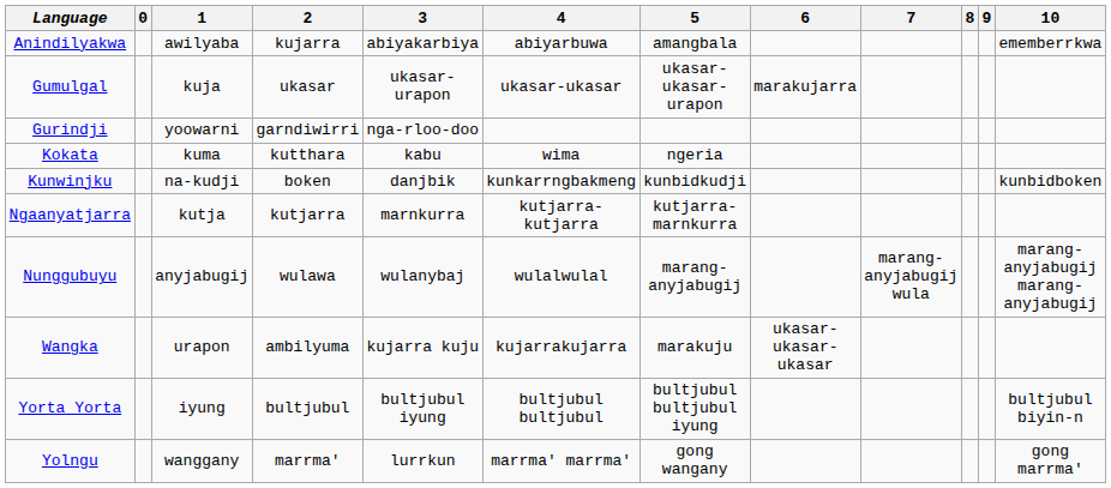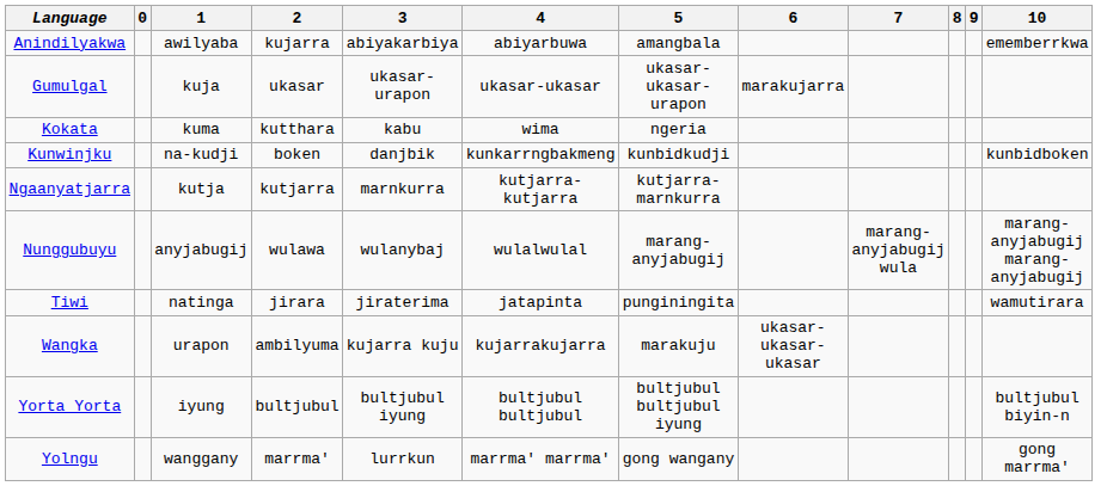- row: Gurindji | yoowarni | garndiwirri | nga-rloo-doo
+ row: Tiwi | natinga | jirara | jiraterima | jatapinta | punginingita | wamutirara
